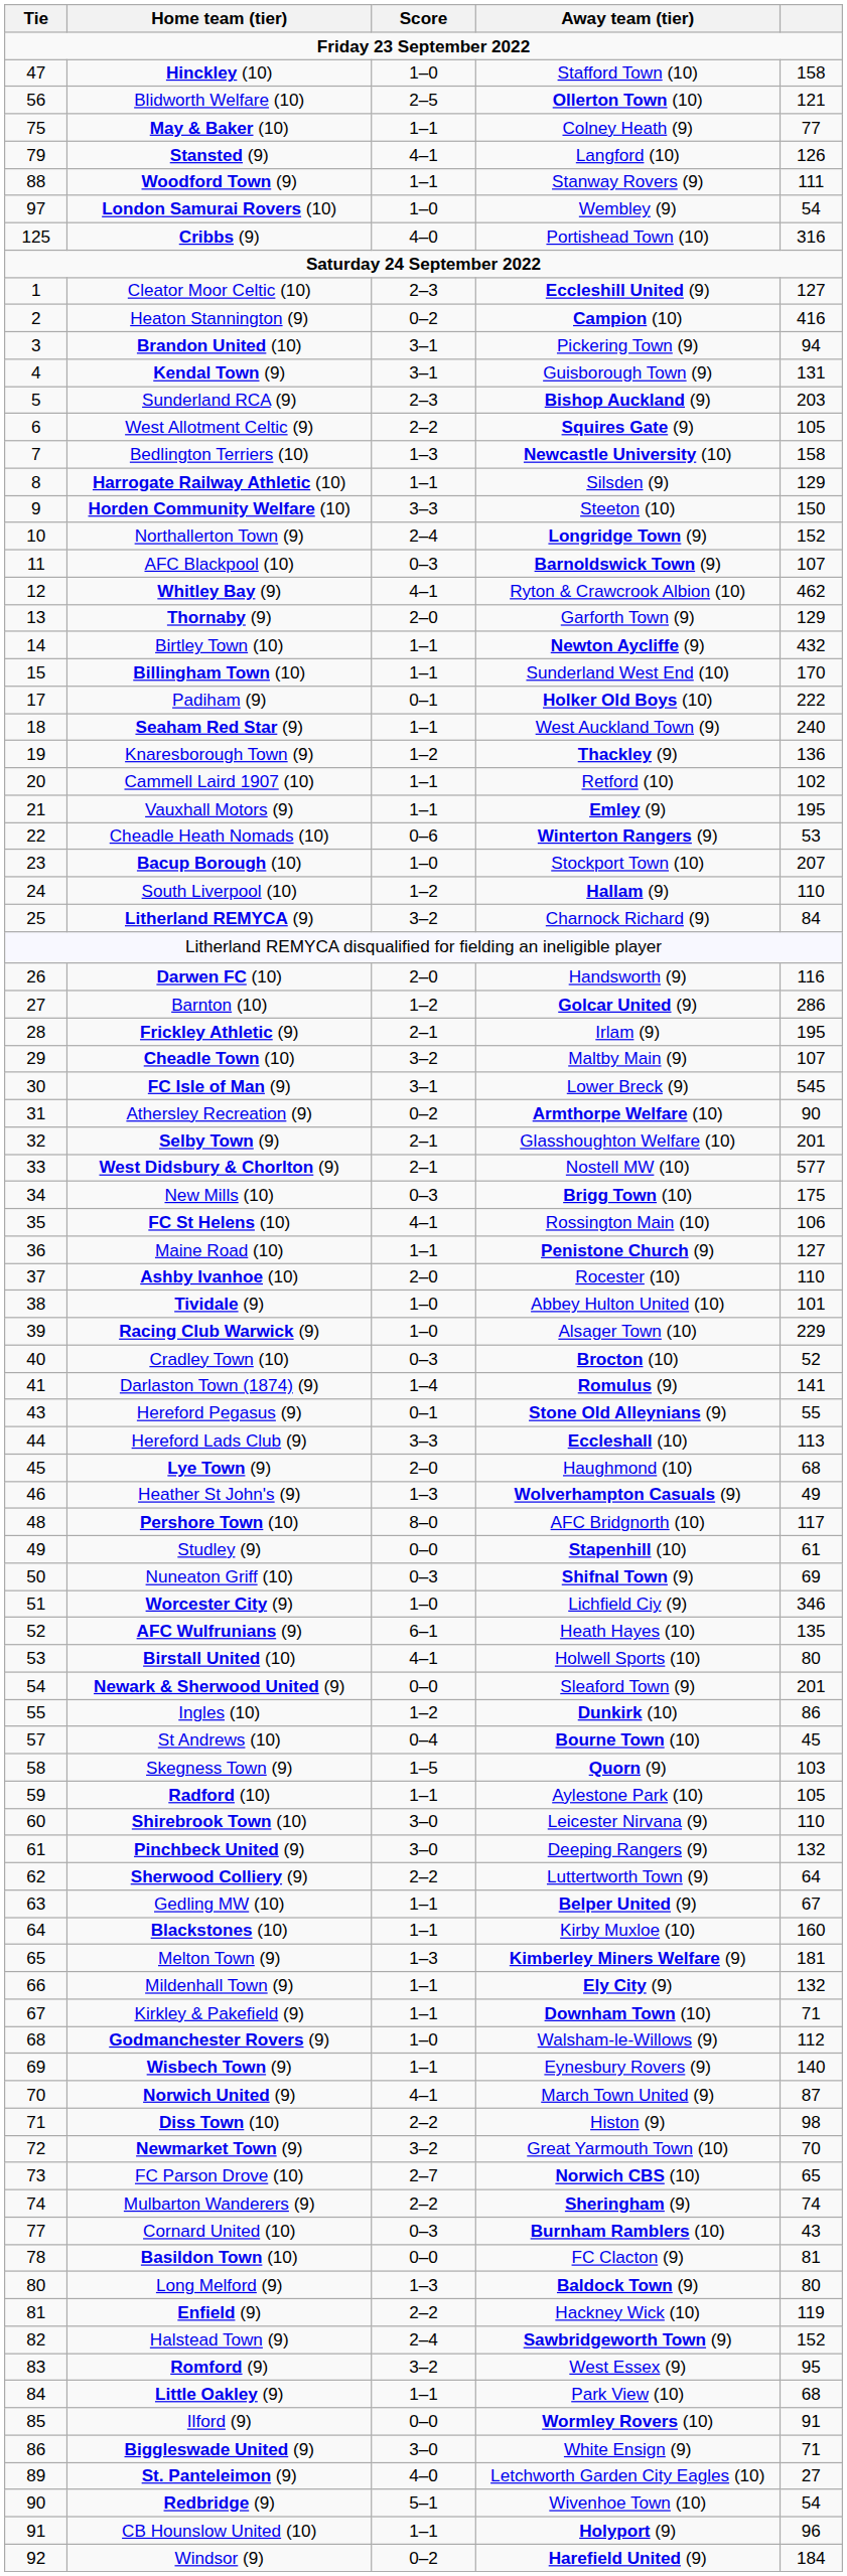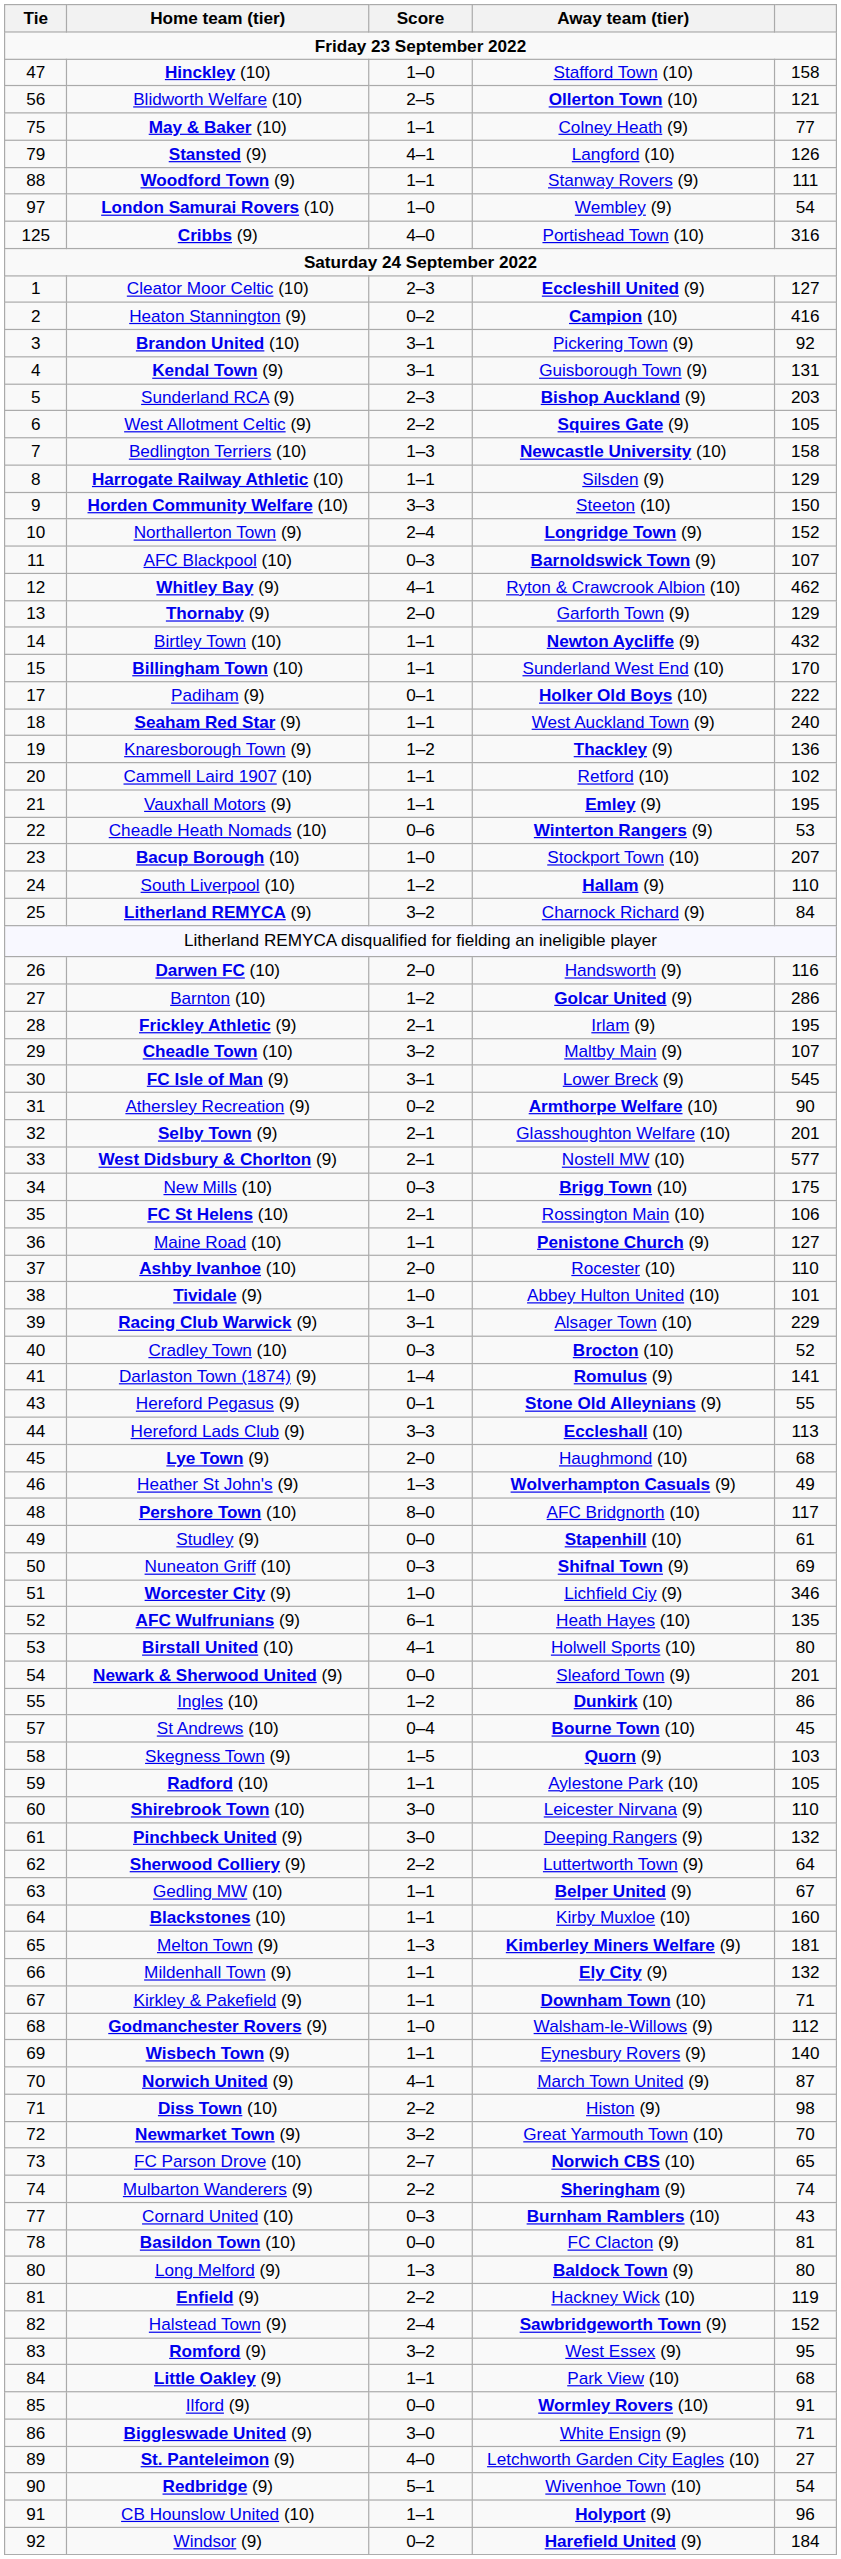Brandon United (10) | column 5: 94 -> 92
FC St Helens (10) | Score: 4–1 -> 2–1
Racing Club Warwick (9) | Score: 1–0 -> 3–1
